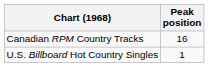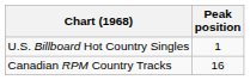rows swapped: U.S. Billboard Hot Country Singles <-> Canadian RPM Country Tracks
